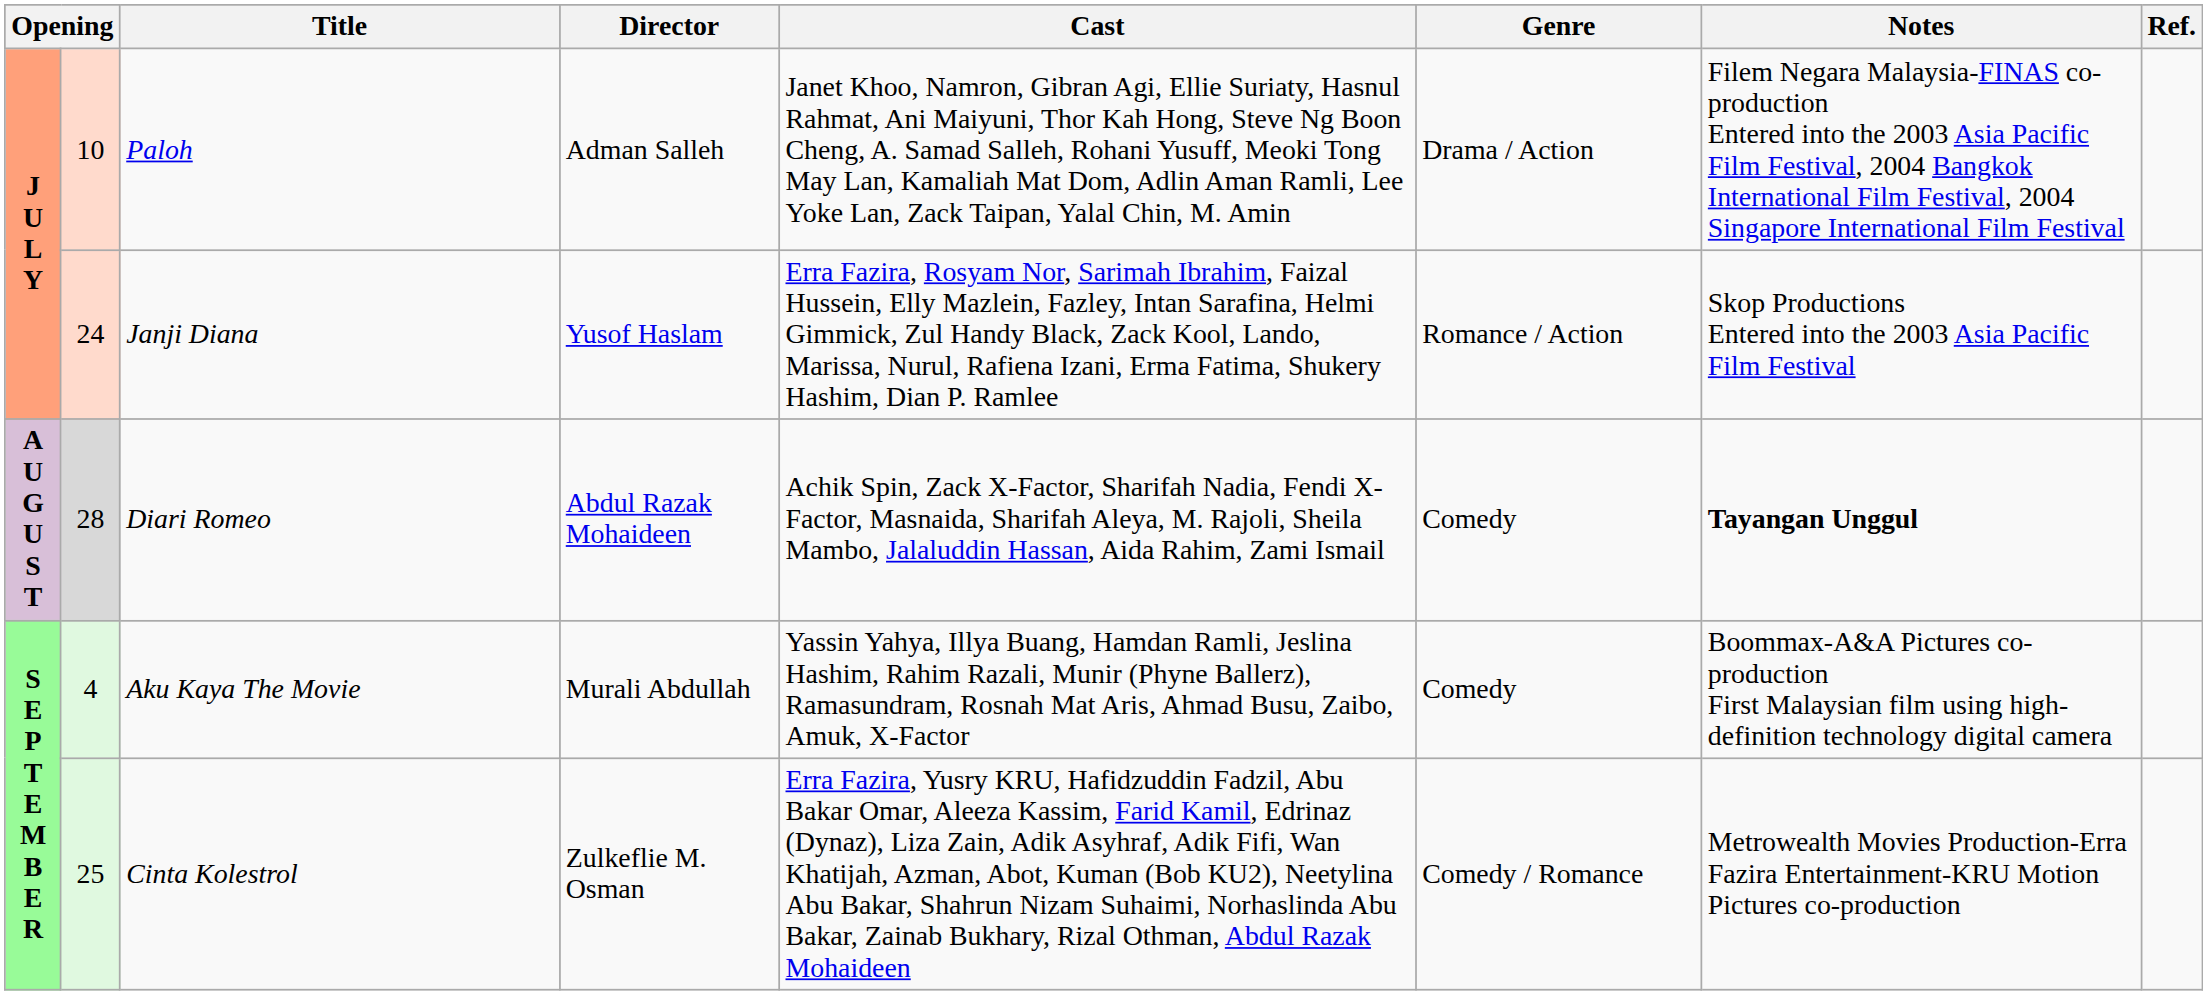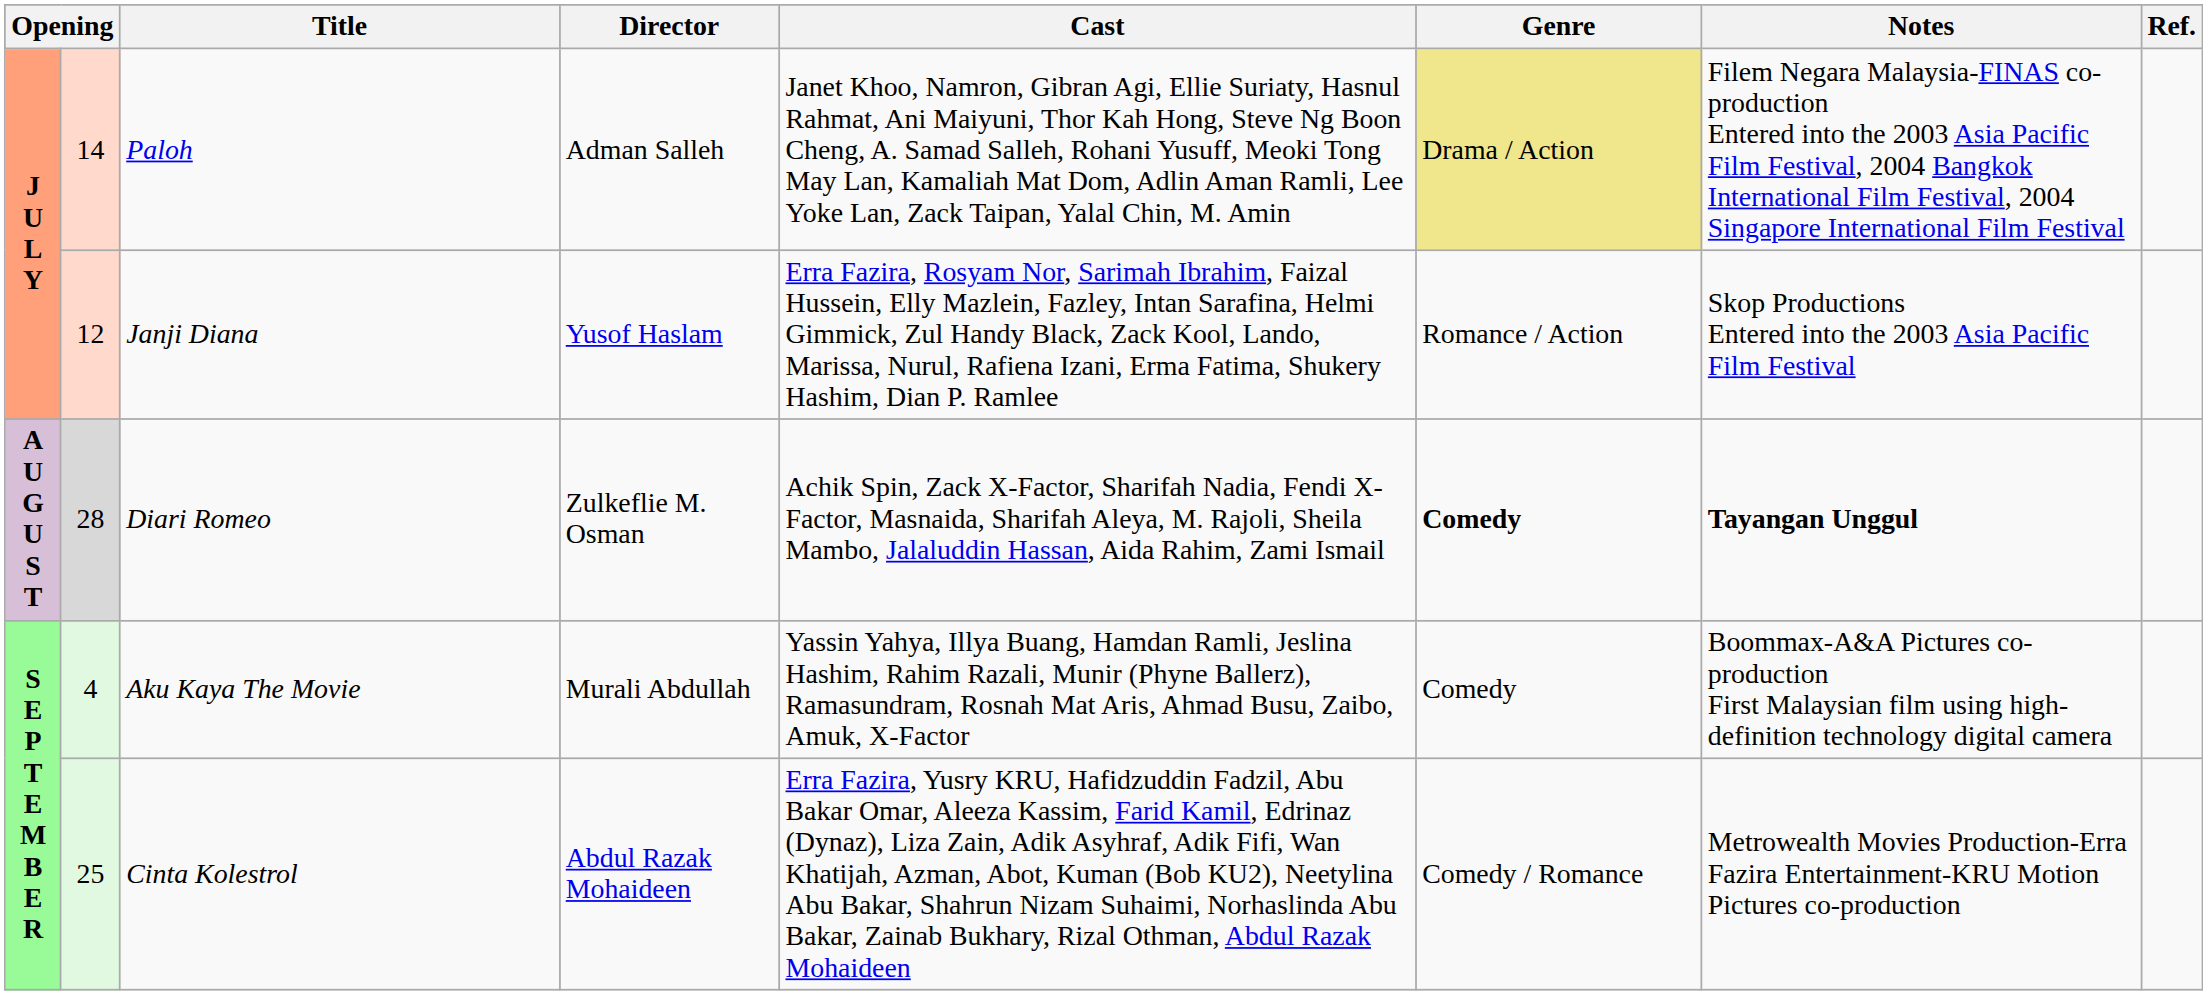Paloh | column 2: 10 -> 14
Paloh | Genre: no background -> khaki background
Janji Diana | column 2: 24 -> 12
Diari Romeo | Director: Abdul Razak Mohaideen -> Zulkeflie M. Osman
Diari Romeo | Genre: normal -> bold
Cinta Kolestrol | Director: Zulkeflie M. Osman -> Abdul Razak Mohaideen
